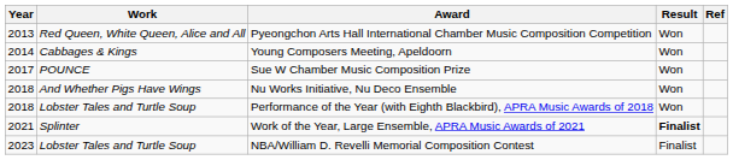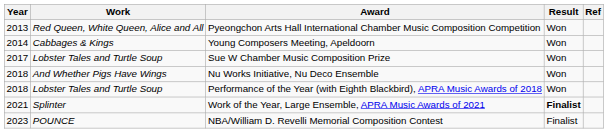Sue W Chamber Music Composition Prize | Work: POUNCE -> Lobster Tales and Turtle Soup
NBA/William D. Revelli Memorial Composition Contest | Work: Lobster Tales and Turtle Soup -> POUNCE
